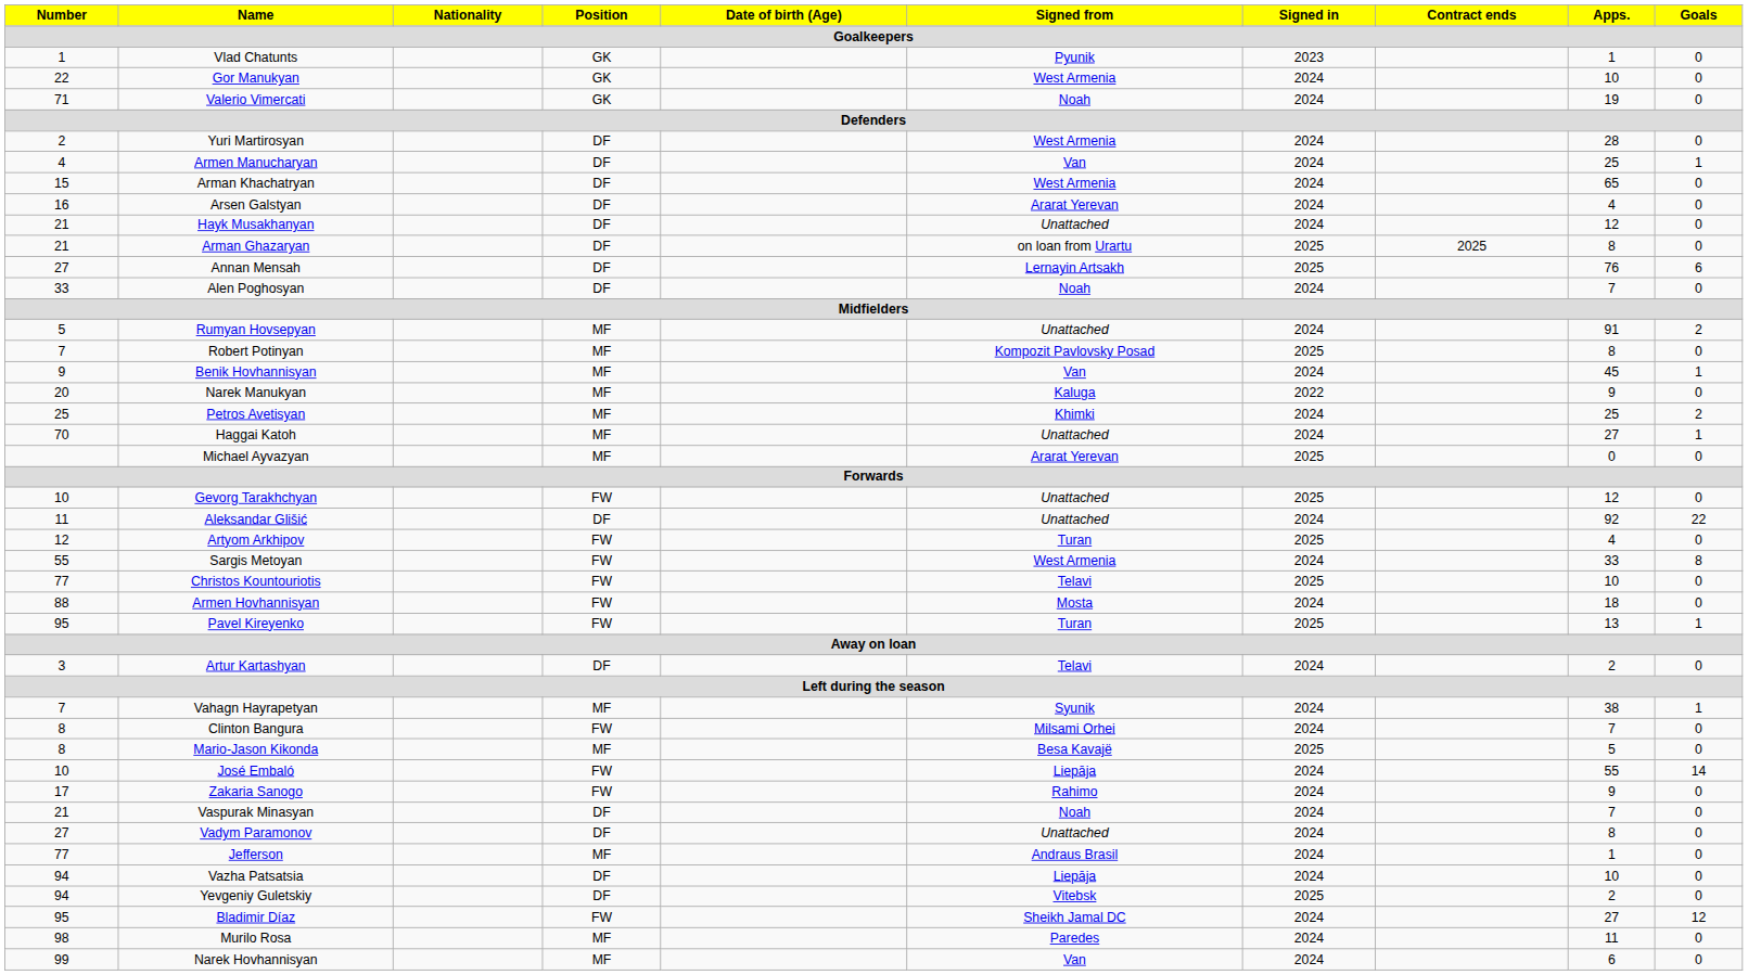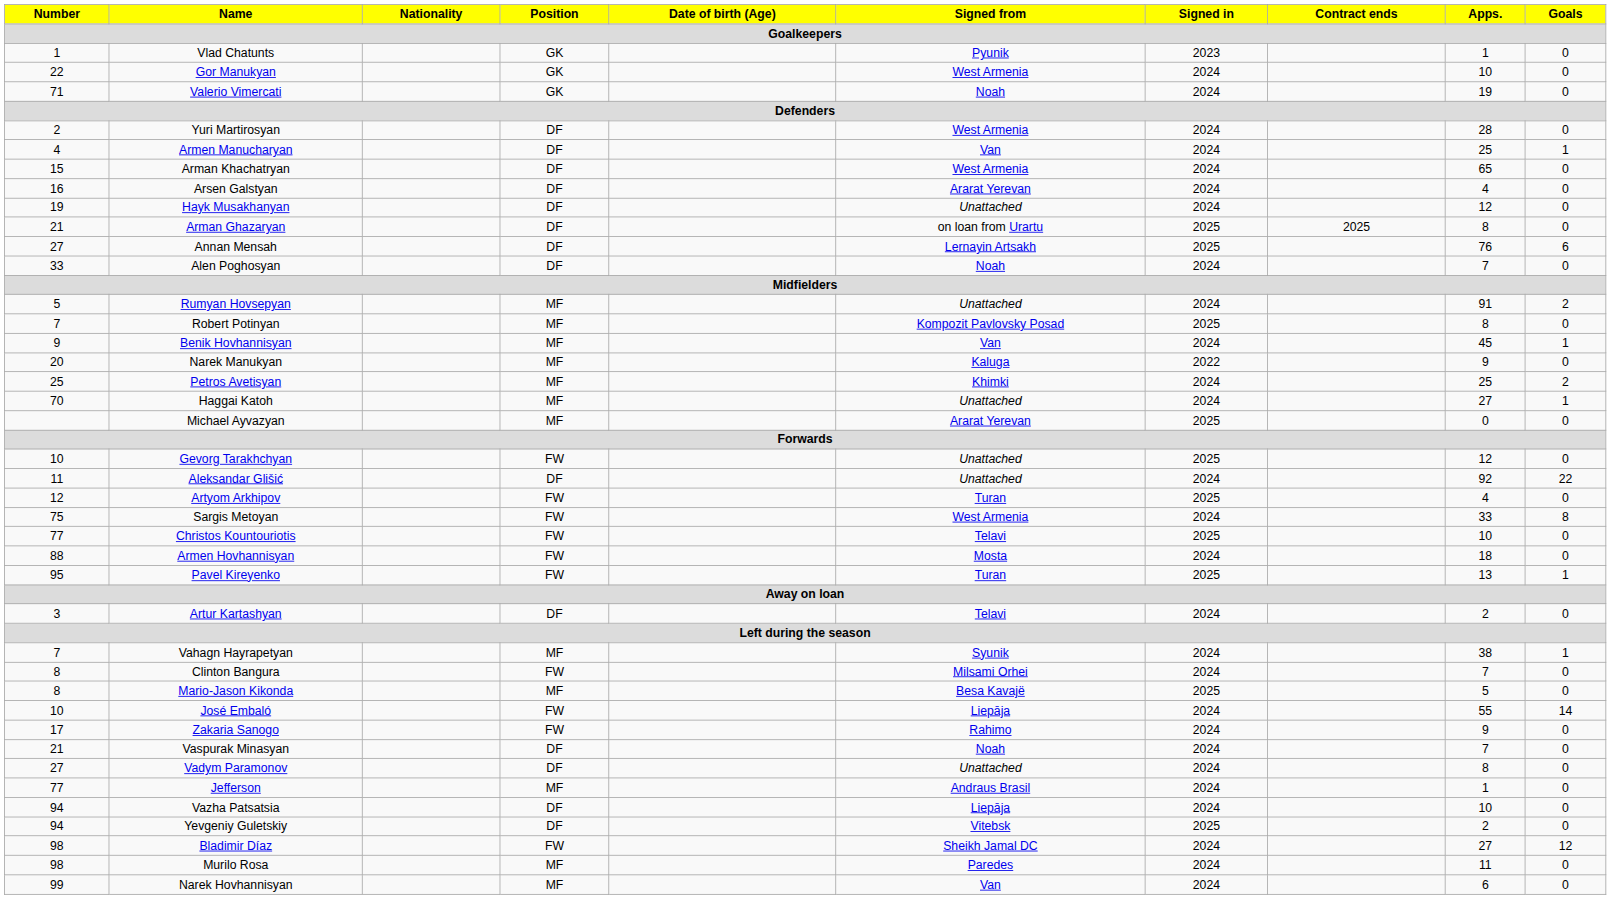Hayk Musakhanyan | Number: 21 -> 19
Sargis Metoyan | Number: 55 -> 75
Bladimir Díaz | Number: 95 -> 98
